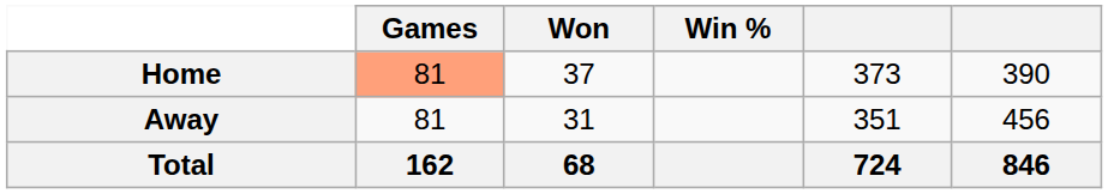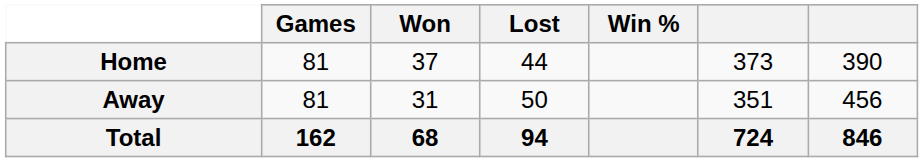+ column: Lost | 44 | 50 | 94
Home | Games: lightsalmon background -> no background
